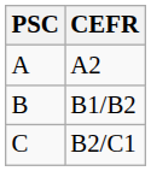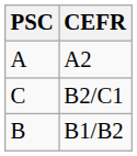rows swapped: B1/B2 <-> B2/C1
